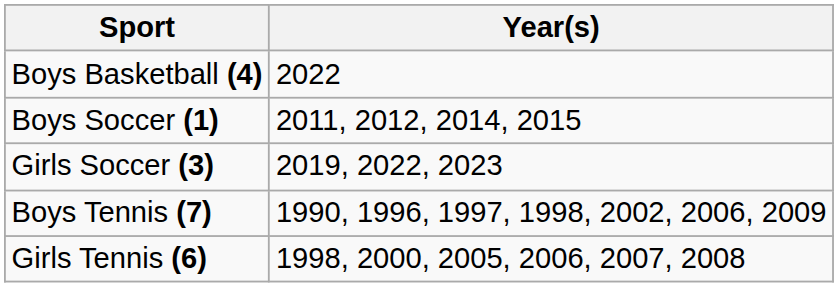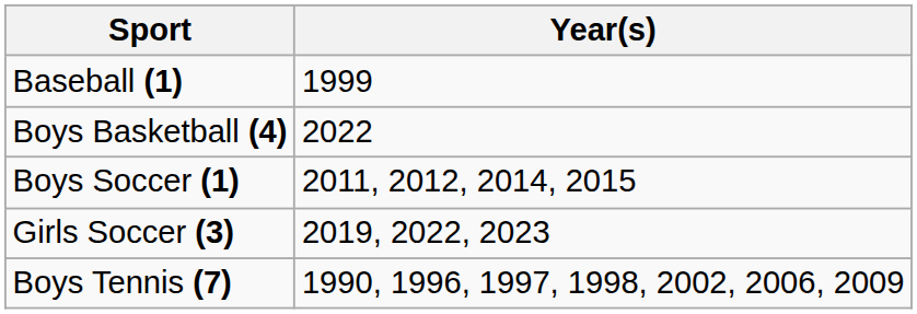+ row: Baseball (1) | 1999
- row: Girls Tennis (6) | 1998, 2000, 2005, 2006, 2007, 2008
